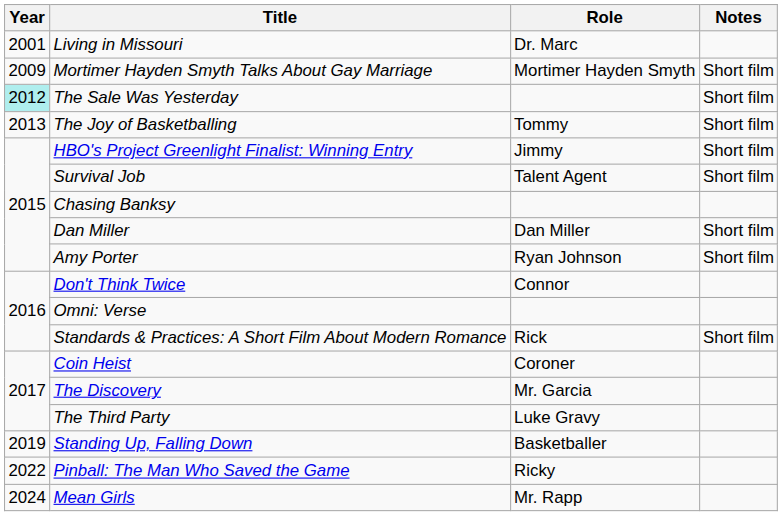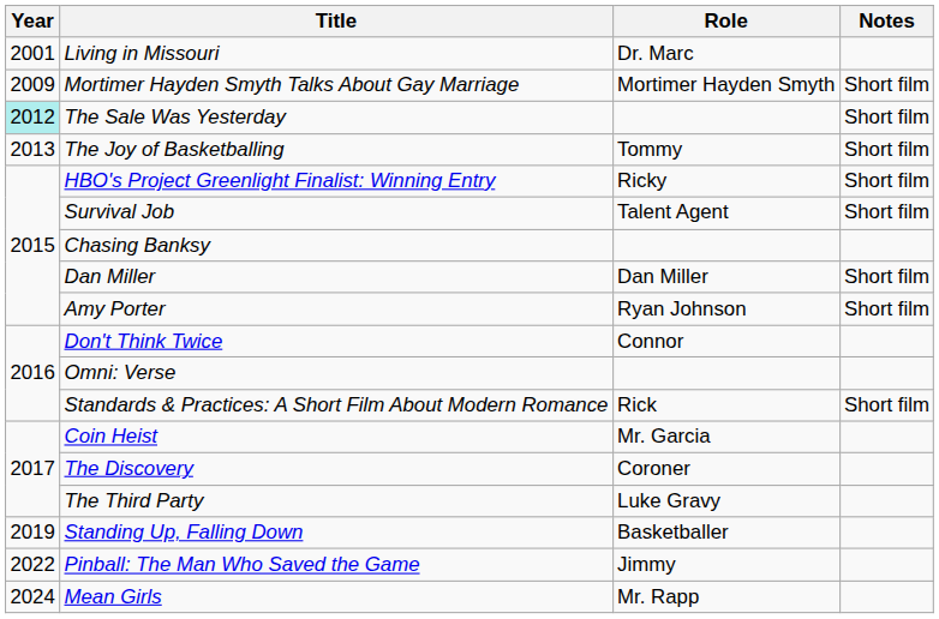HBO's Project Greenlight Finalist: Winning Entry | Role: Jimmy -> Ricky
Coin Heist | Role: Coroner -> Mr. Garcia
The Discovery | Role: Mr. Garcia -> Coroner
Pinball: The Man Who Saved the Game | Role: Ricky -> Jimmy
